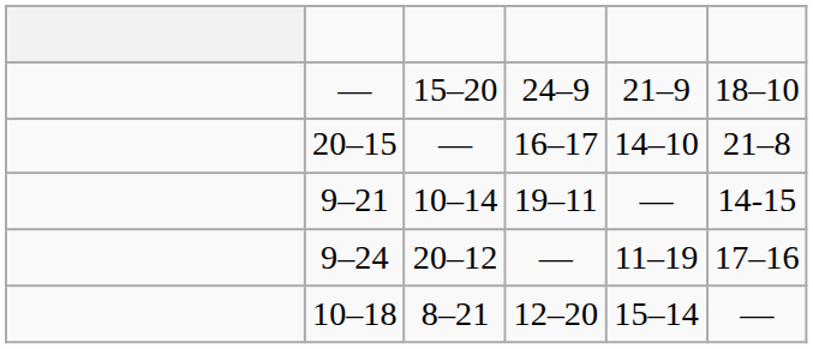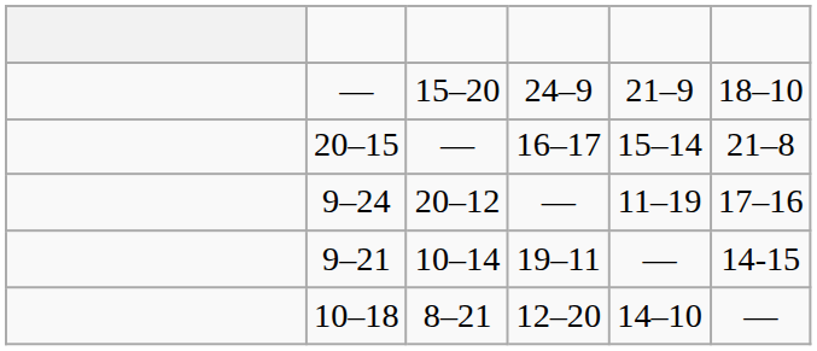20–15 | column 5: 14–10 -> 15–14
rows swapped: 9–24 <-> 9–21
10–18 | column 5: 15–14 -> 14–10
